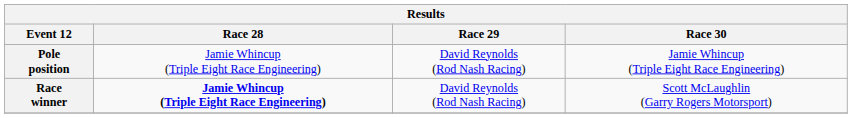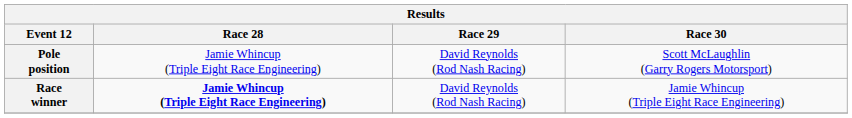Pole position | Race 30: Jamie Whincup (Triple Eight Race Engineering) -> Scott McLaughlin (Garry Rogers Motorsport)
Race winner | Race 30: Scott McLaughlin (Garry Rogers Motorsport) -> Jamie Whincup (Triple Eight Race Engineering)
